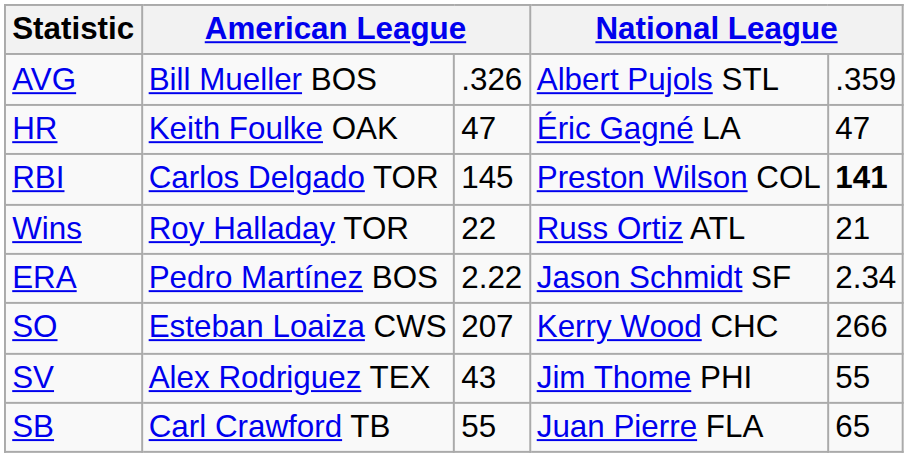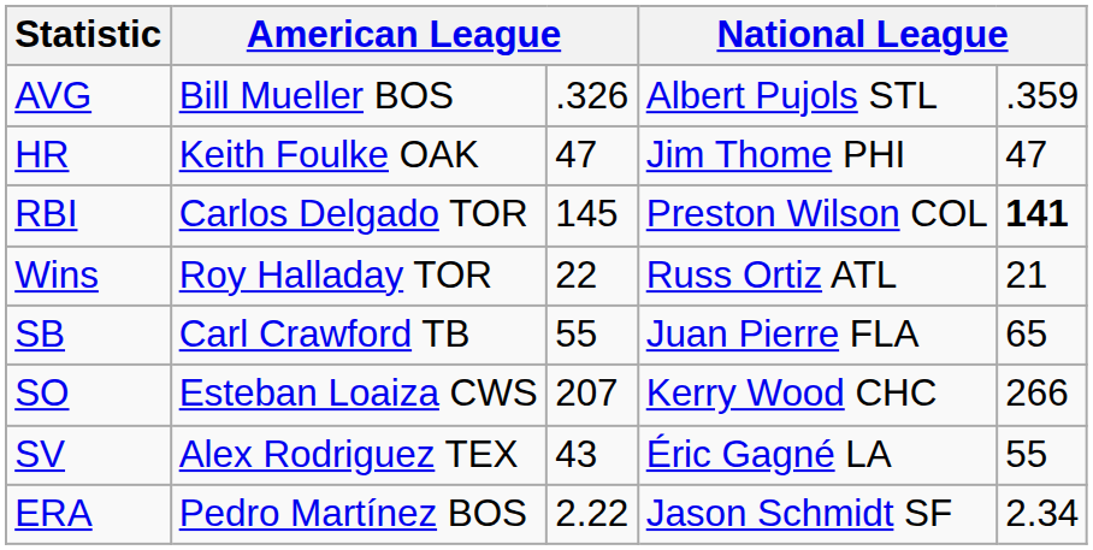HR | column 4: Éric Gagné LA -> Jim Thome PHI
rows swapped: ERA <-> SB
SV | column 4: Jim Thome PHI -> Éric Gagné LA
